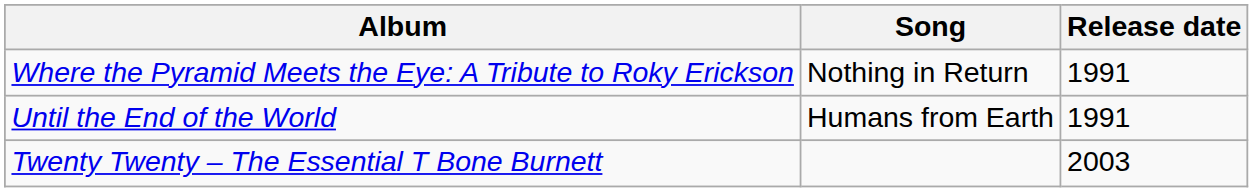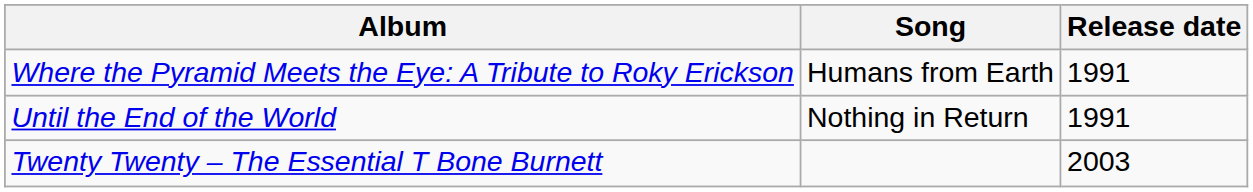Where the Pyramid Meets the Eye: A Tribute to Roky Erickson | Song: Nothing in Return -> Humans from Earth
Until the End of the World | Song: Humans from Earth -> Nothing in Return
